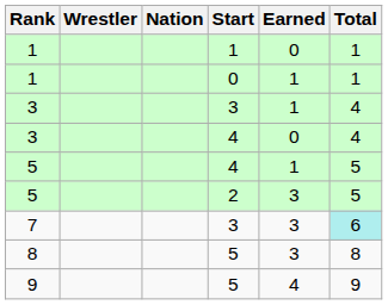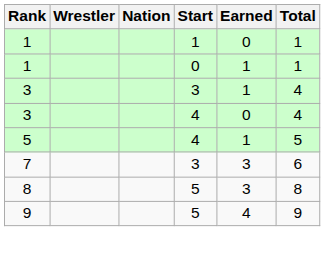- row: 5 | 2 | 3 | 5
7 | Total: paleturquoise background -> no background
